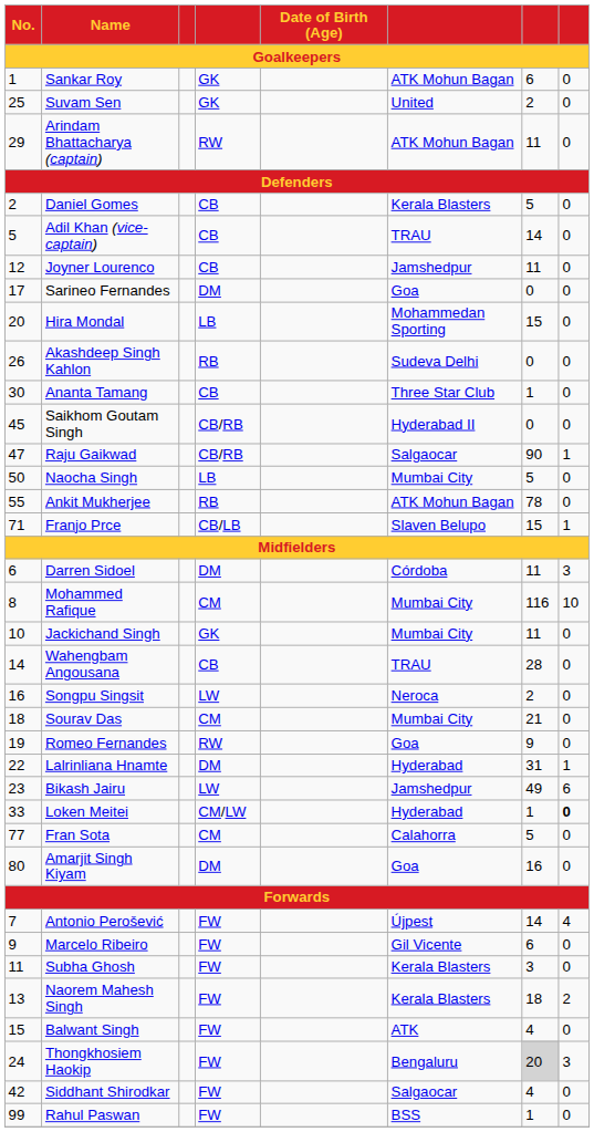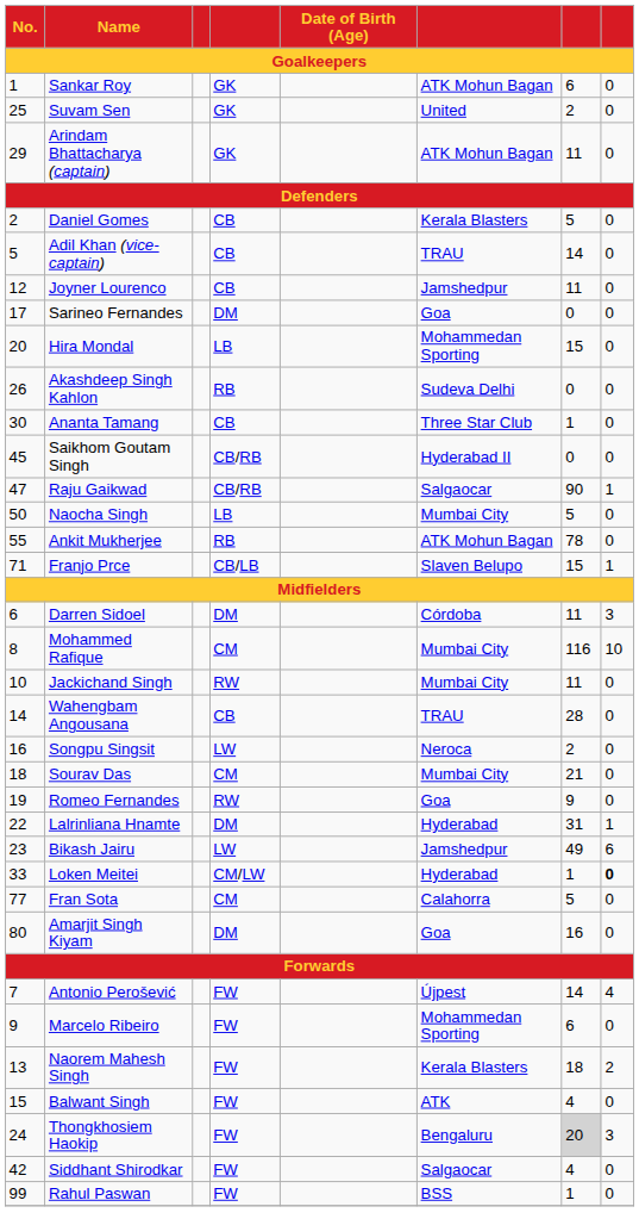Arindam Bhattacharya (captain) | column 4: RW -> GK
Jackichand Singh | column 4: GK -> RW
Marcelo Ribeiro | column 6: Gil Vicente -> Mohammedan Sporting
- row: 11 | Subha Ghosh | FW | Kerala Blasters | 3 | 0
